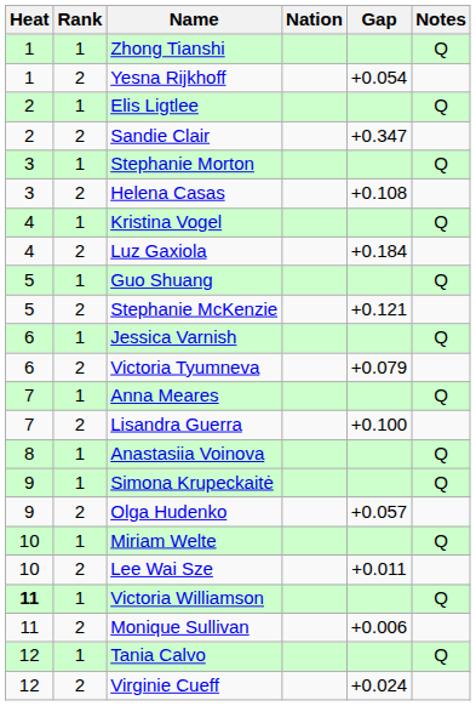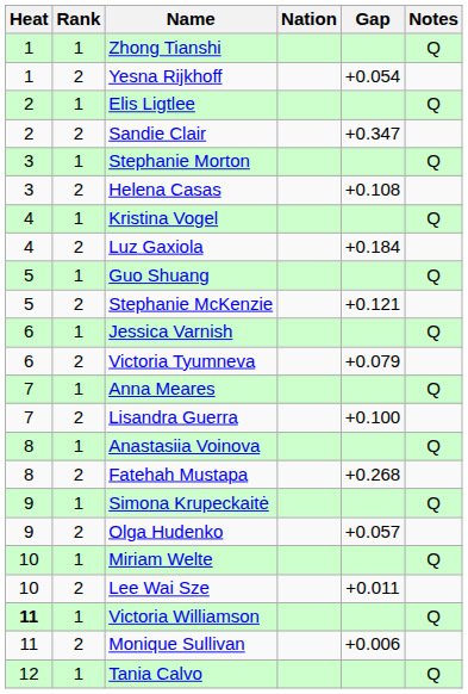+ row: 8 | 2 | Fatehah Mustapa | +0.268
- row: 12 | 2 | Virginie Cueff | +0.024
